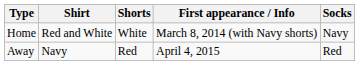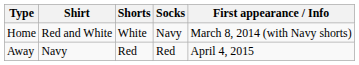columns swapped: Socks <-> First appearance / Info
